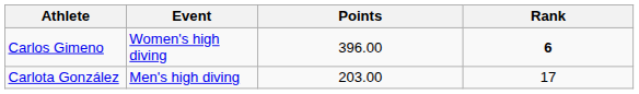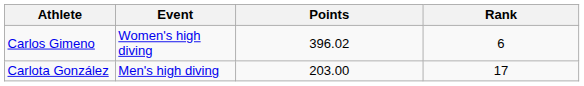Carlos Gimeno | Points: 396.00 -> 396.02
Carlos Gimeno | Rank: bold -> normal
